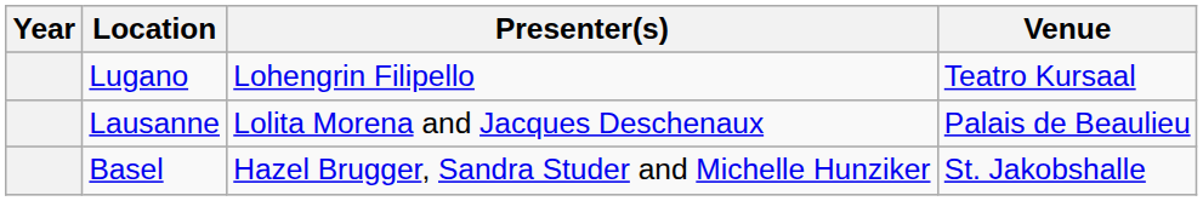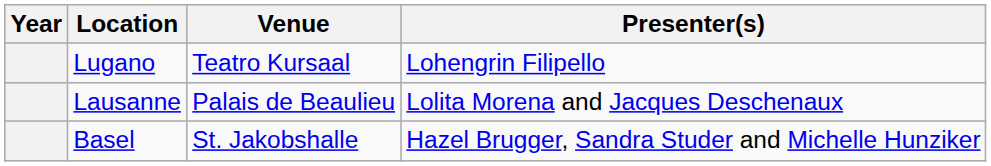columns swapped: Venue <-> Presenter(s)
